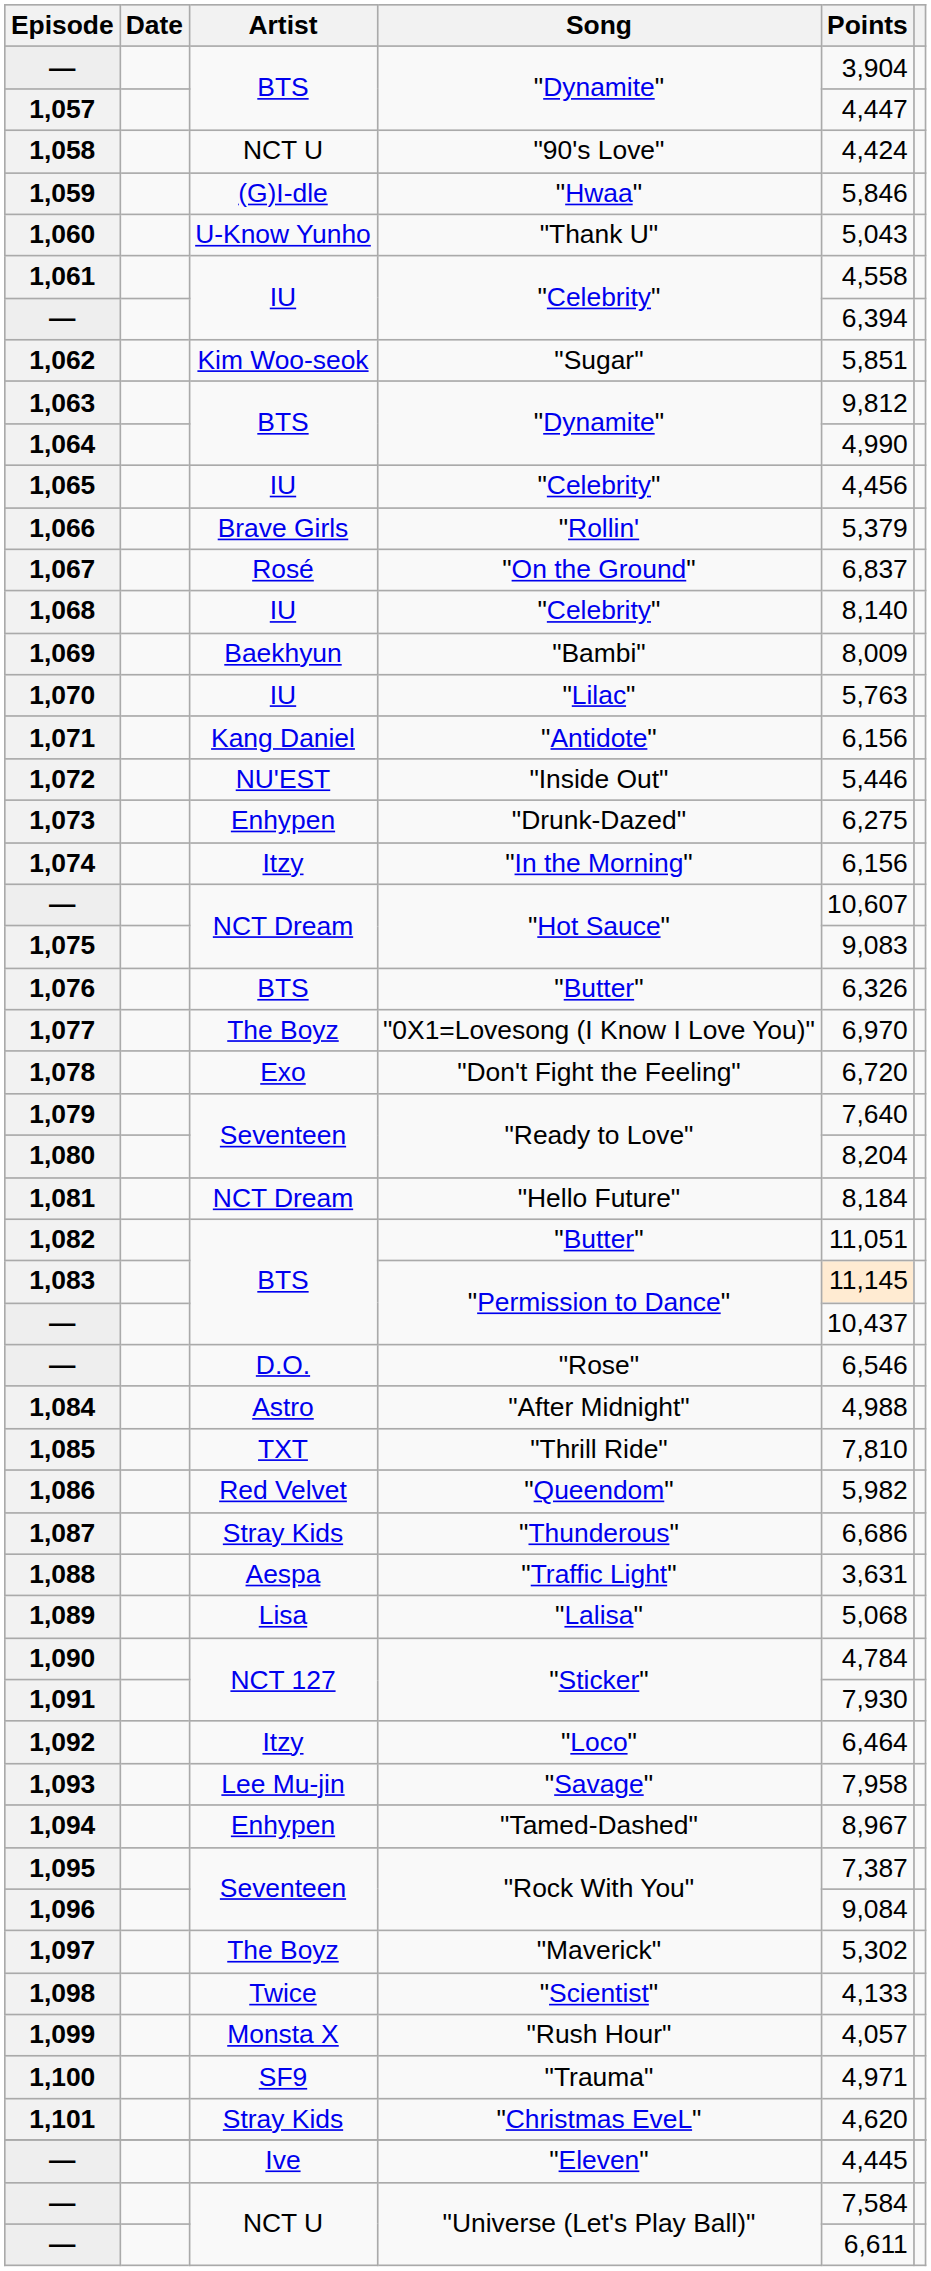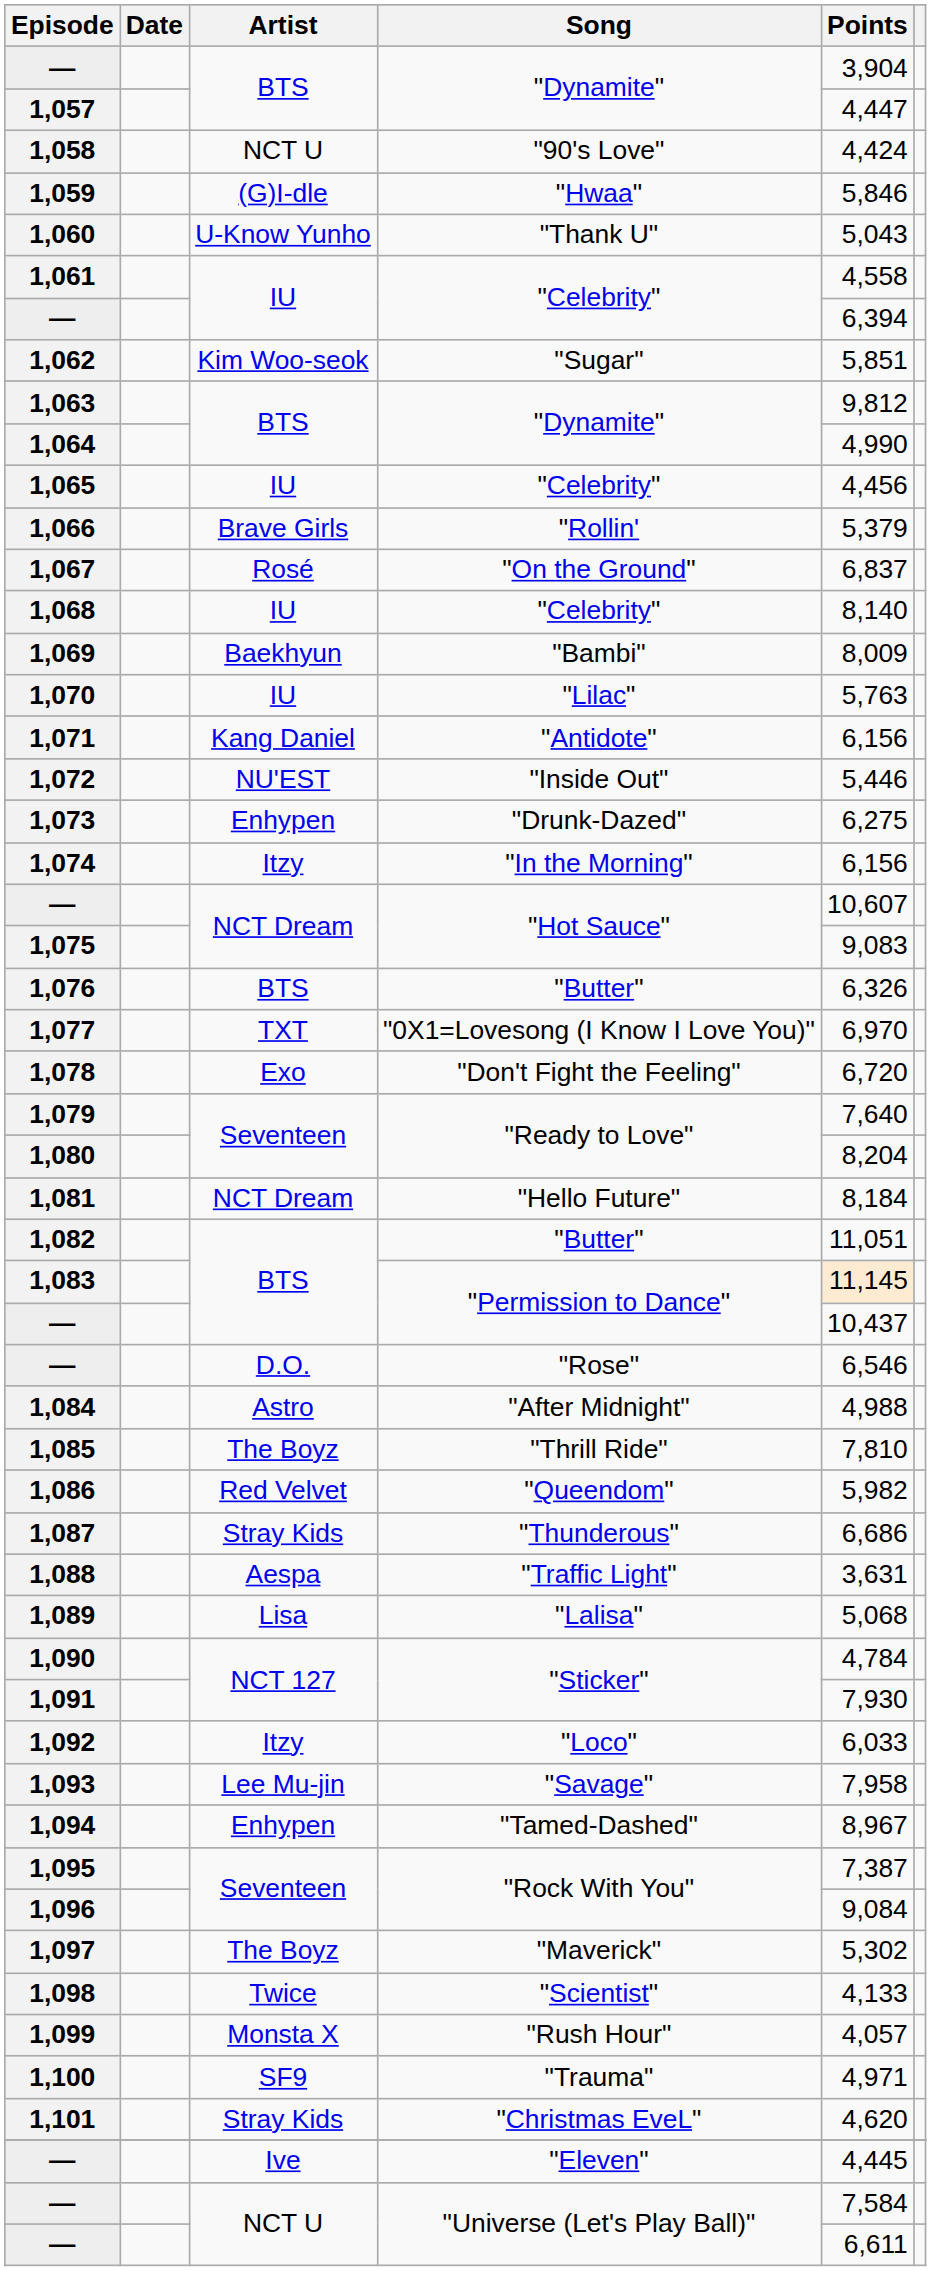1,077 | Artist: The Boyz -> TXT
1,085 | Artist: TXT -> The Boyz
1,092 | Points: 6,464 -> 6,033
